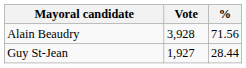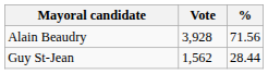Guy St-Jean | Vote: 1,927 -> 1,562
